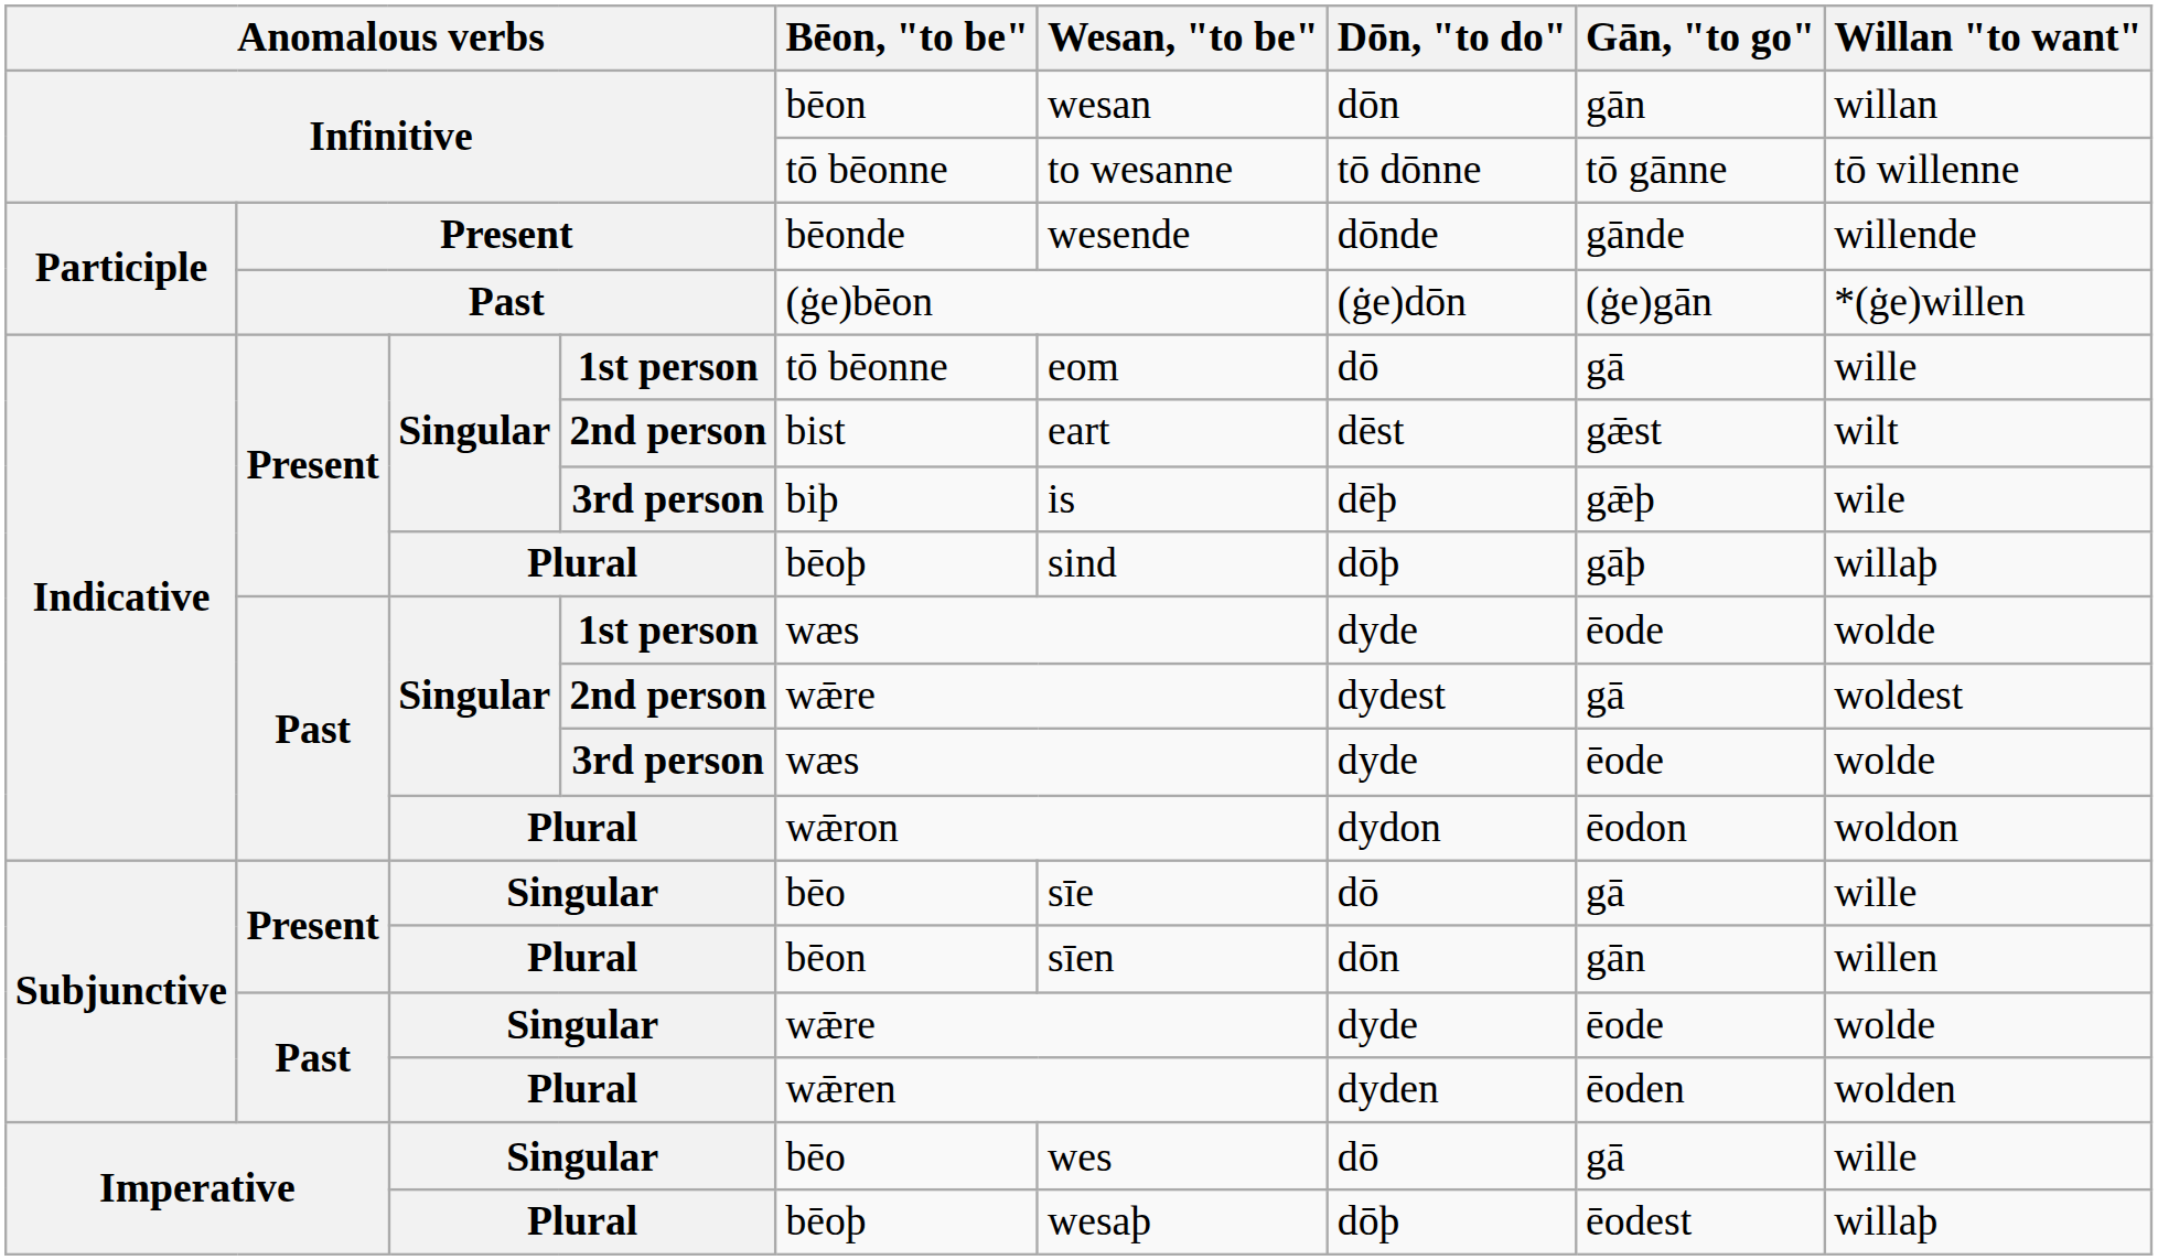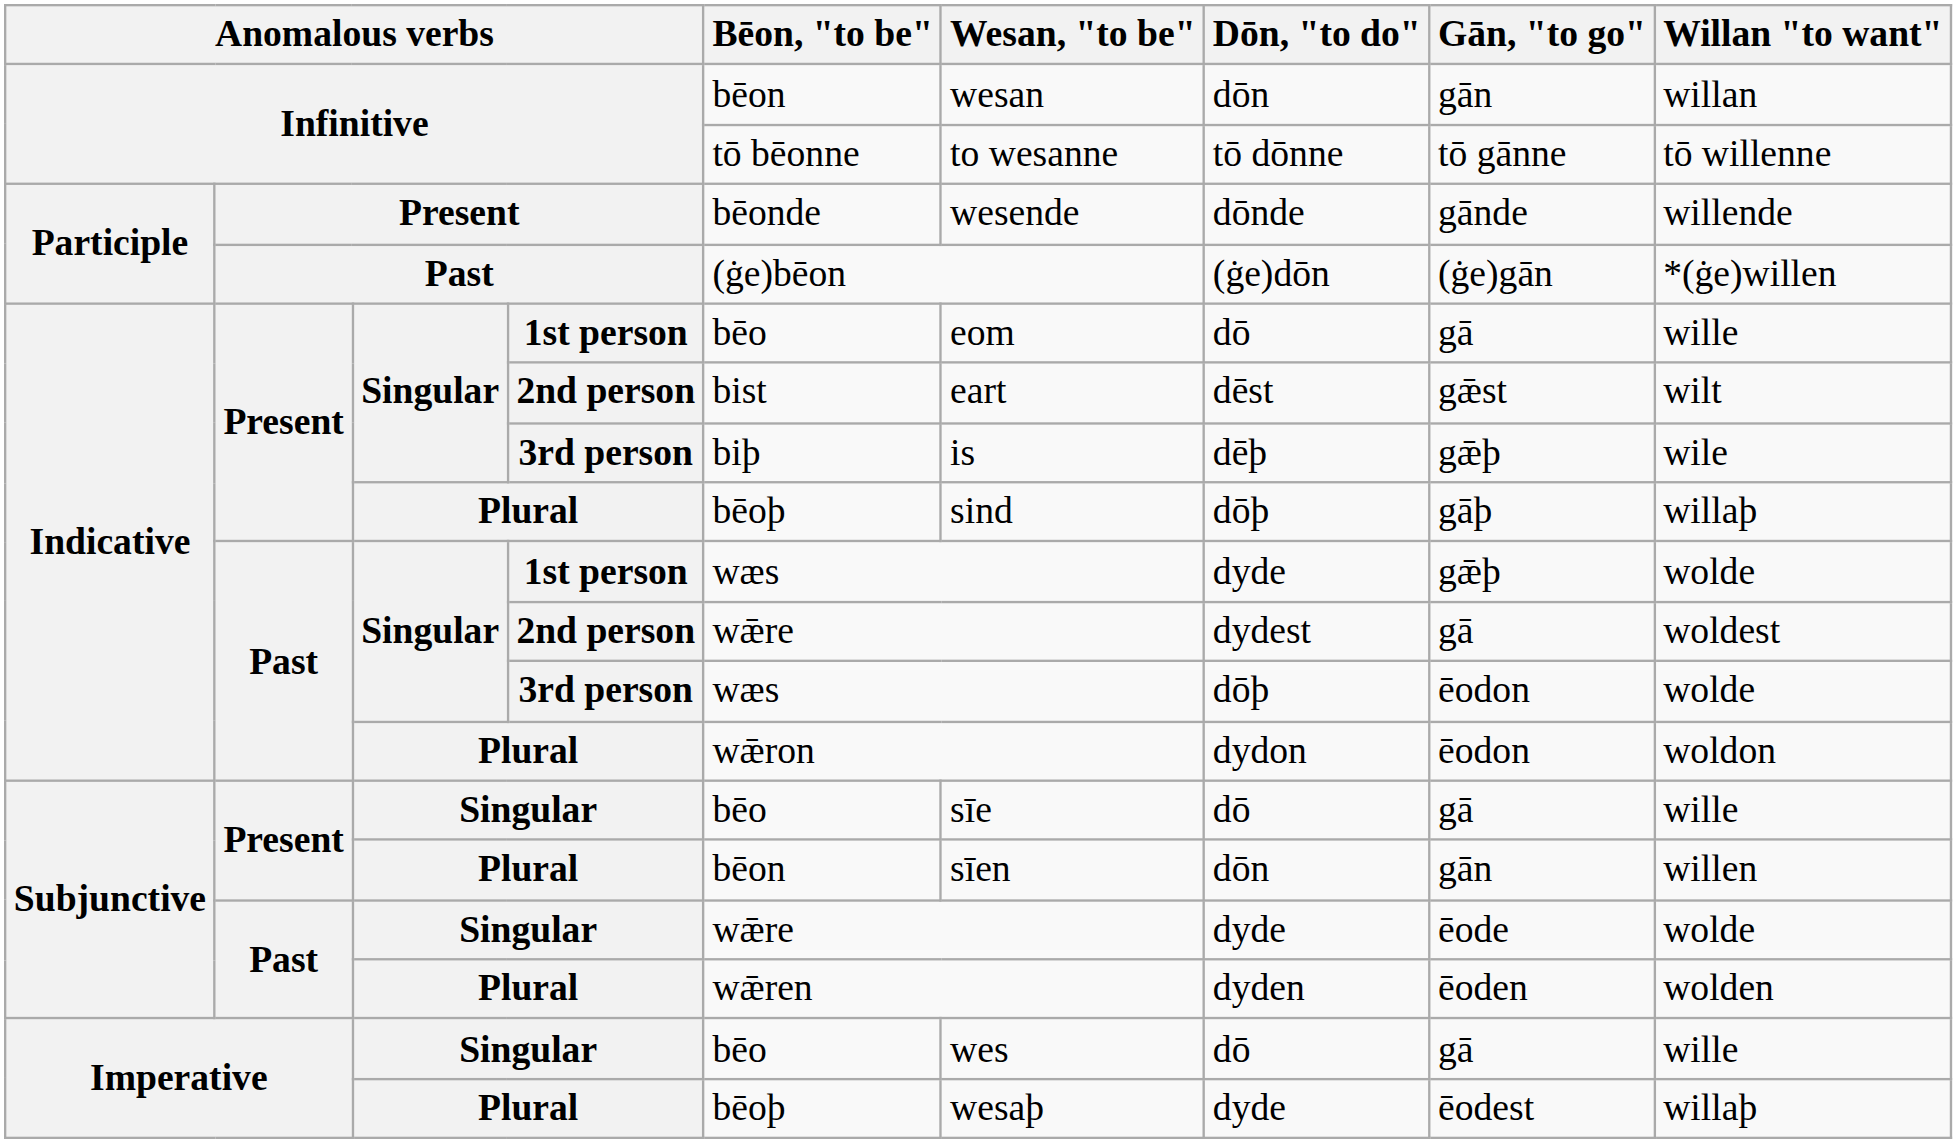Present / 1st person | Bēon, "to be": tō bēonne -> bēo
Past / 1st person | Gān, "to go": ēode -> gǣþ
Past / 3rd person | Dōn, "to do": dyde -> dōþ
Past / 3rd person | Gān, "to go": ēode -> ēodon
Imperative / Plural | Dōn, "to do": dōþ -> dyde
